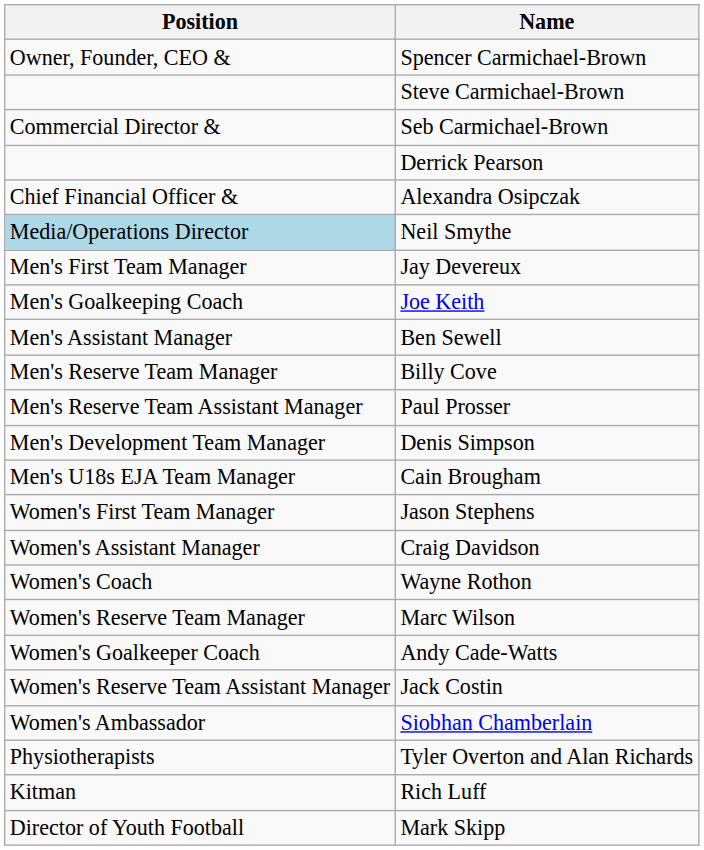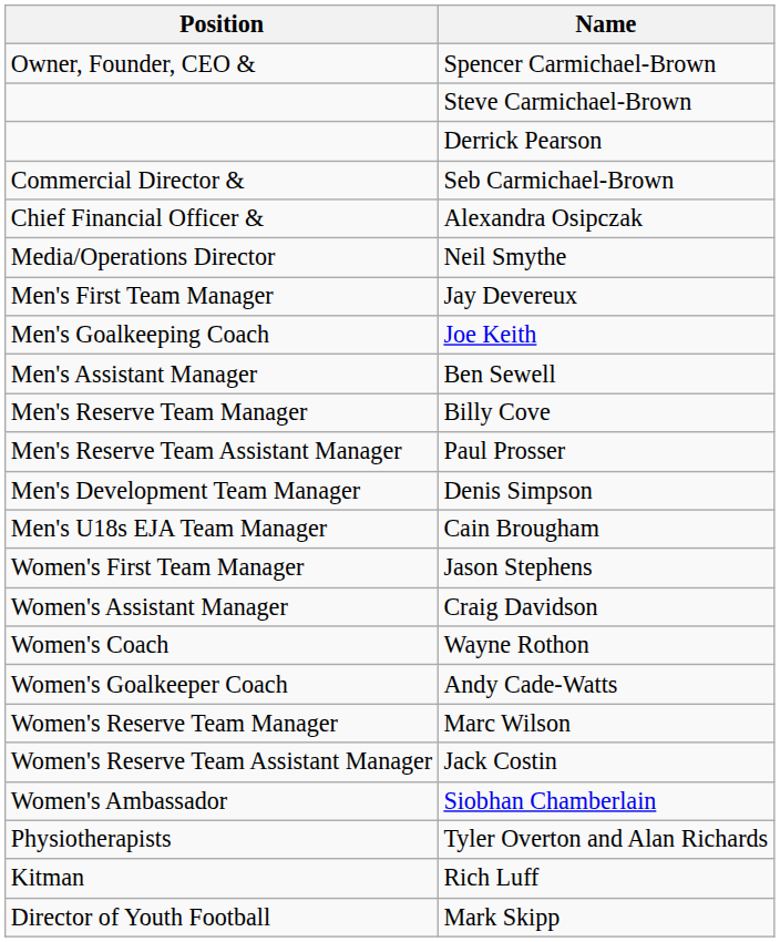rows swapped: Derrick Pearson <-> Seb Carmichael-Brown
Neil Smythe | Position: lightblue background -> no background
rows swapped: Andy Cade-Watts <-> Marc Wilson
